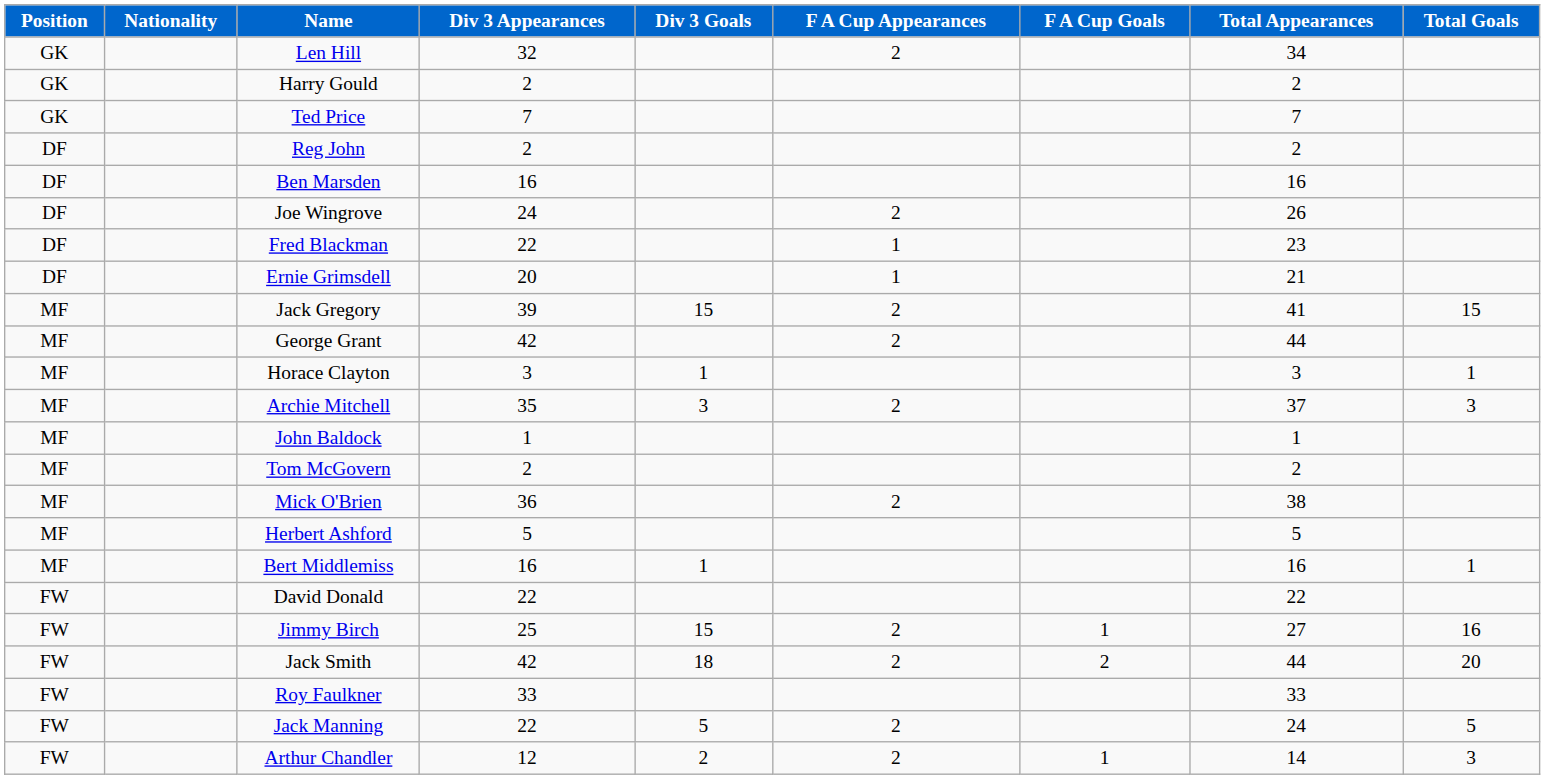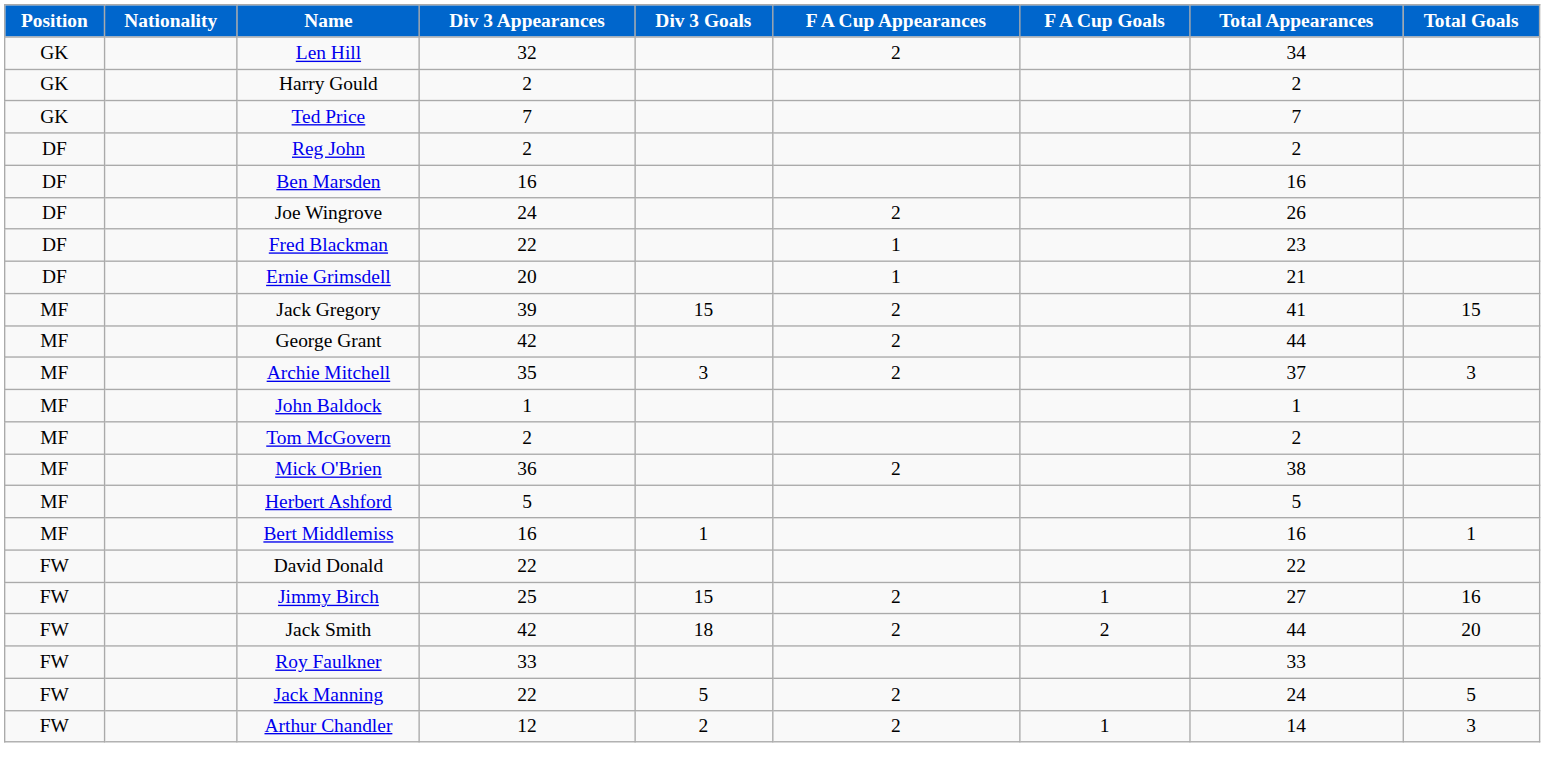- row: MF | Horace Clayton | 3 | 1 | 3 | 1
